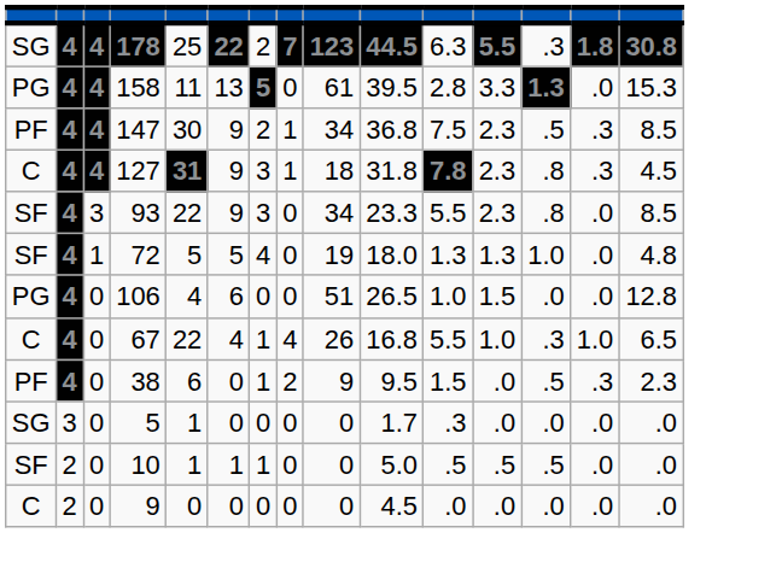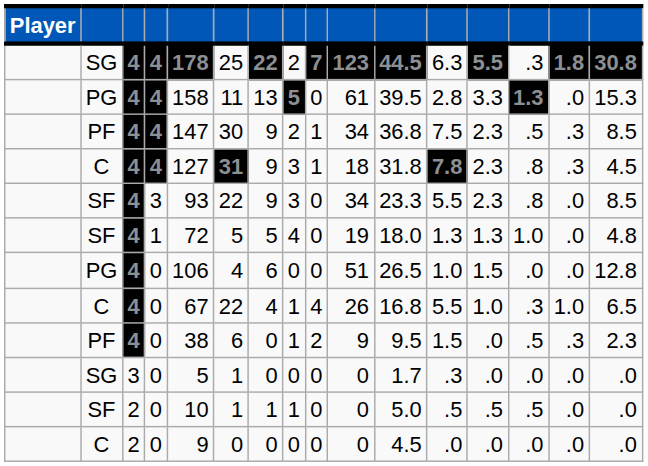+ column: Player
